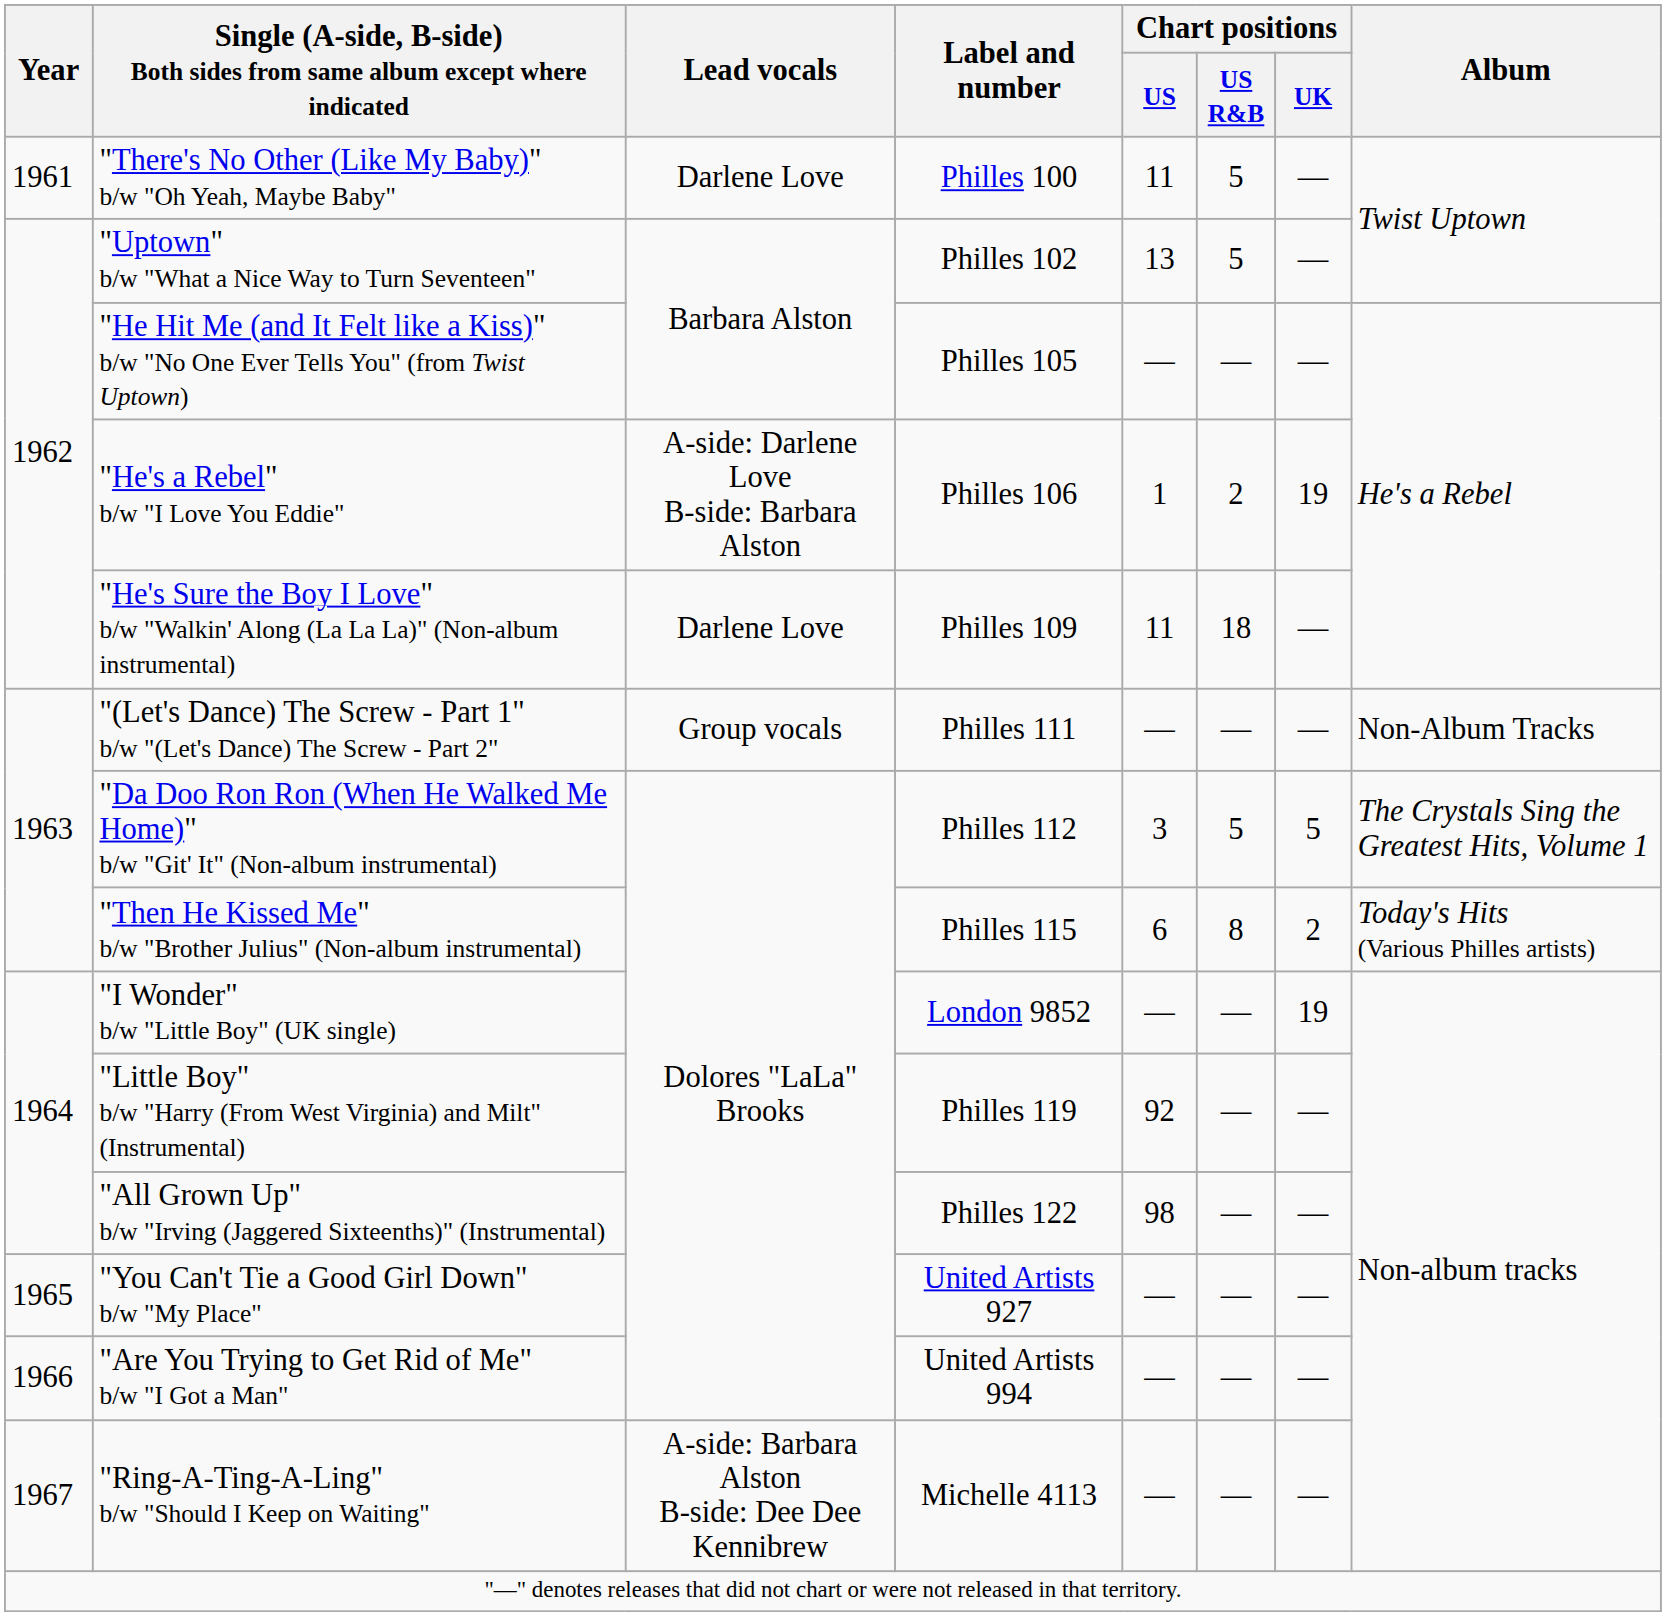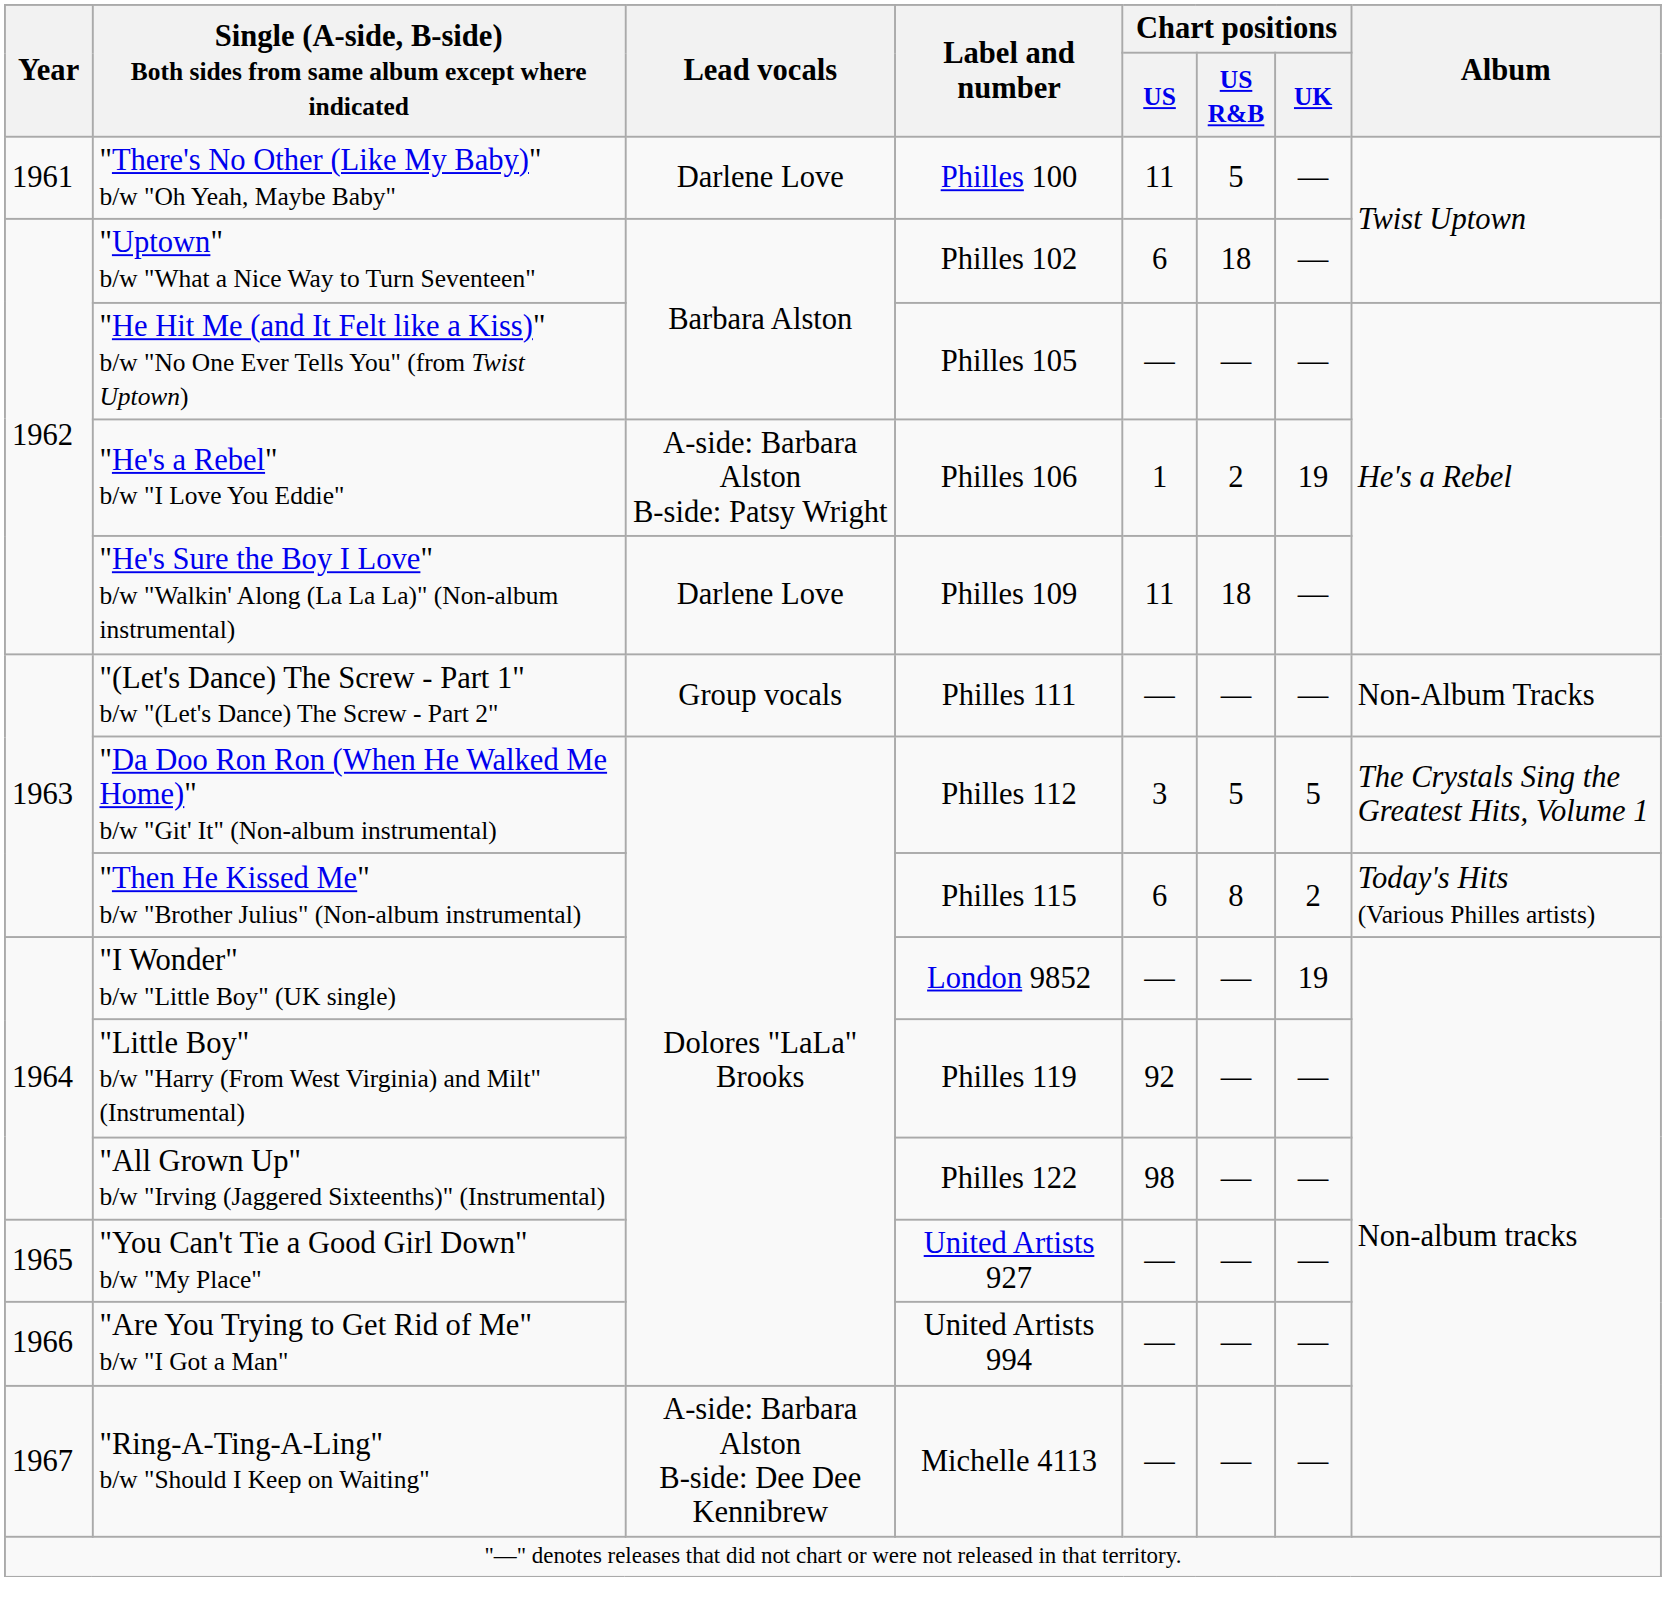"Uptown" b/w "What a Nice Way to Turn Seventeen" | Chart positions / US: 13 -> 6
"Uptown" b/w "What a Nice Way to Turn Seventeen" | Chart positions / US R&B: 5 -> 18
"He's a Rebel" b/w "I Love You Eddie" | Lead vocals: A-side: Darlene Love B-side: Barbara Alston -> A-side: Barbara Alston B-side: Patsy Wright
